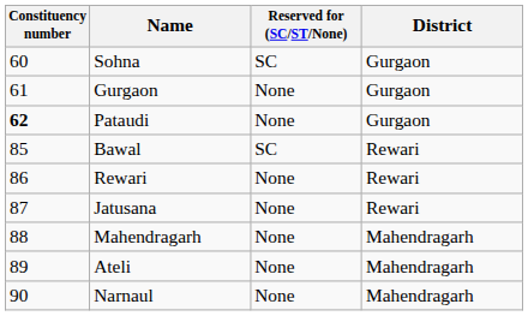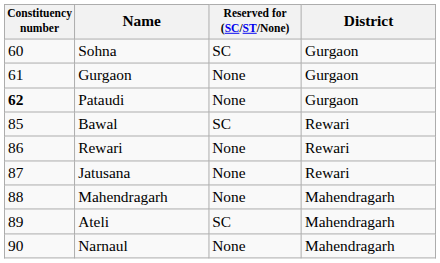Ateli | Reserved for (SC/ST/None): None -> SC
